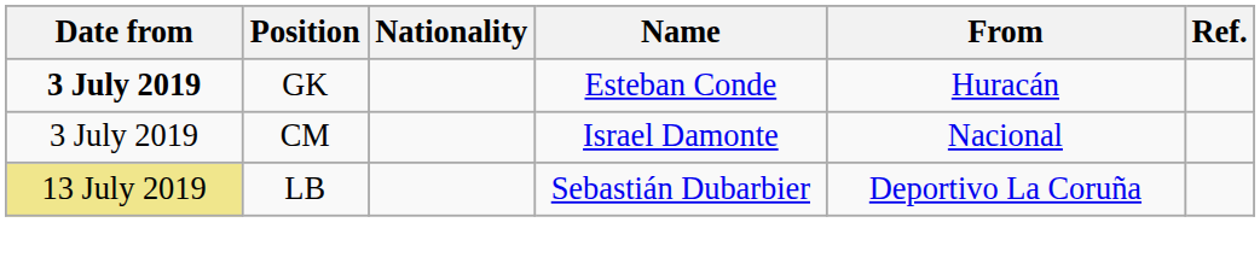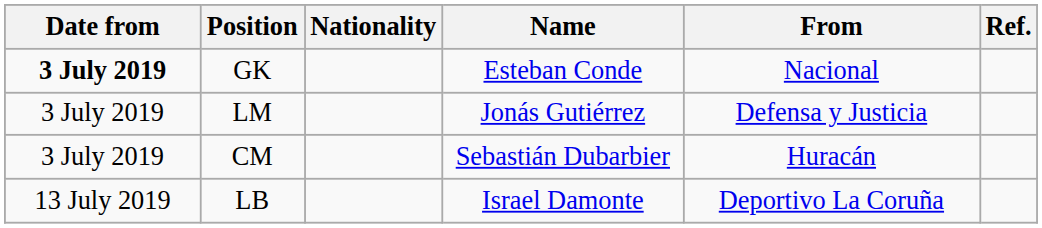GK | From: Huracán -> Nacional
+ row: 3 July 2019 | LM | Jonás Gutiérrez | Defensa y Justicia
CM | Name: Israel Damonte -> Sebastián Dubarbier
CM | From: Nacional -> Huracán
LB | Date from: khaki background -> no background
LB | Name: Sebastián Dubarbier -> Israel Damonte
